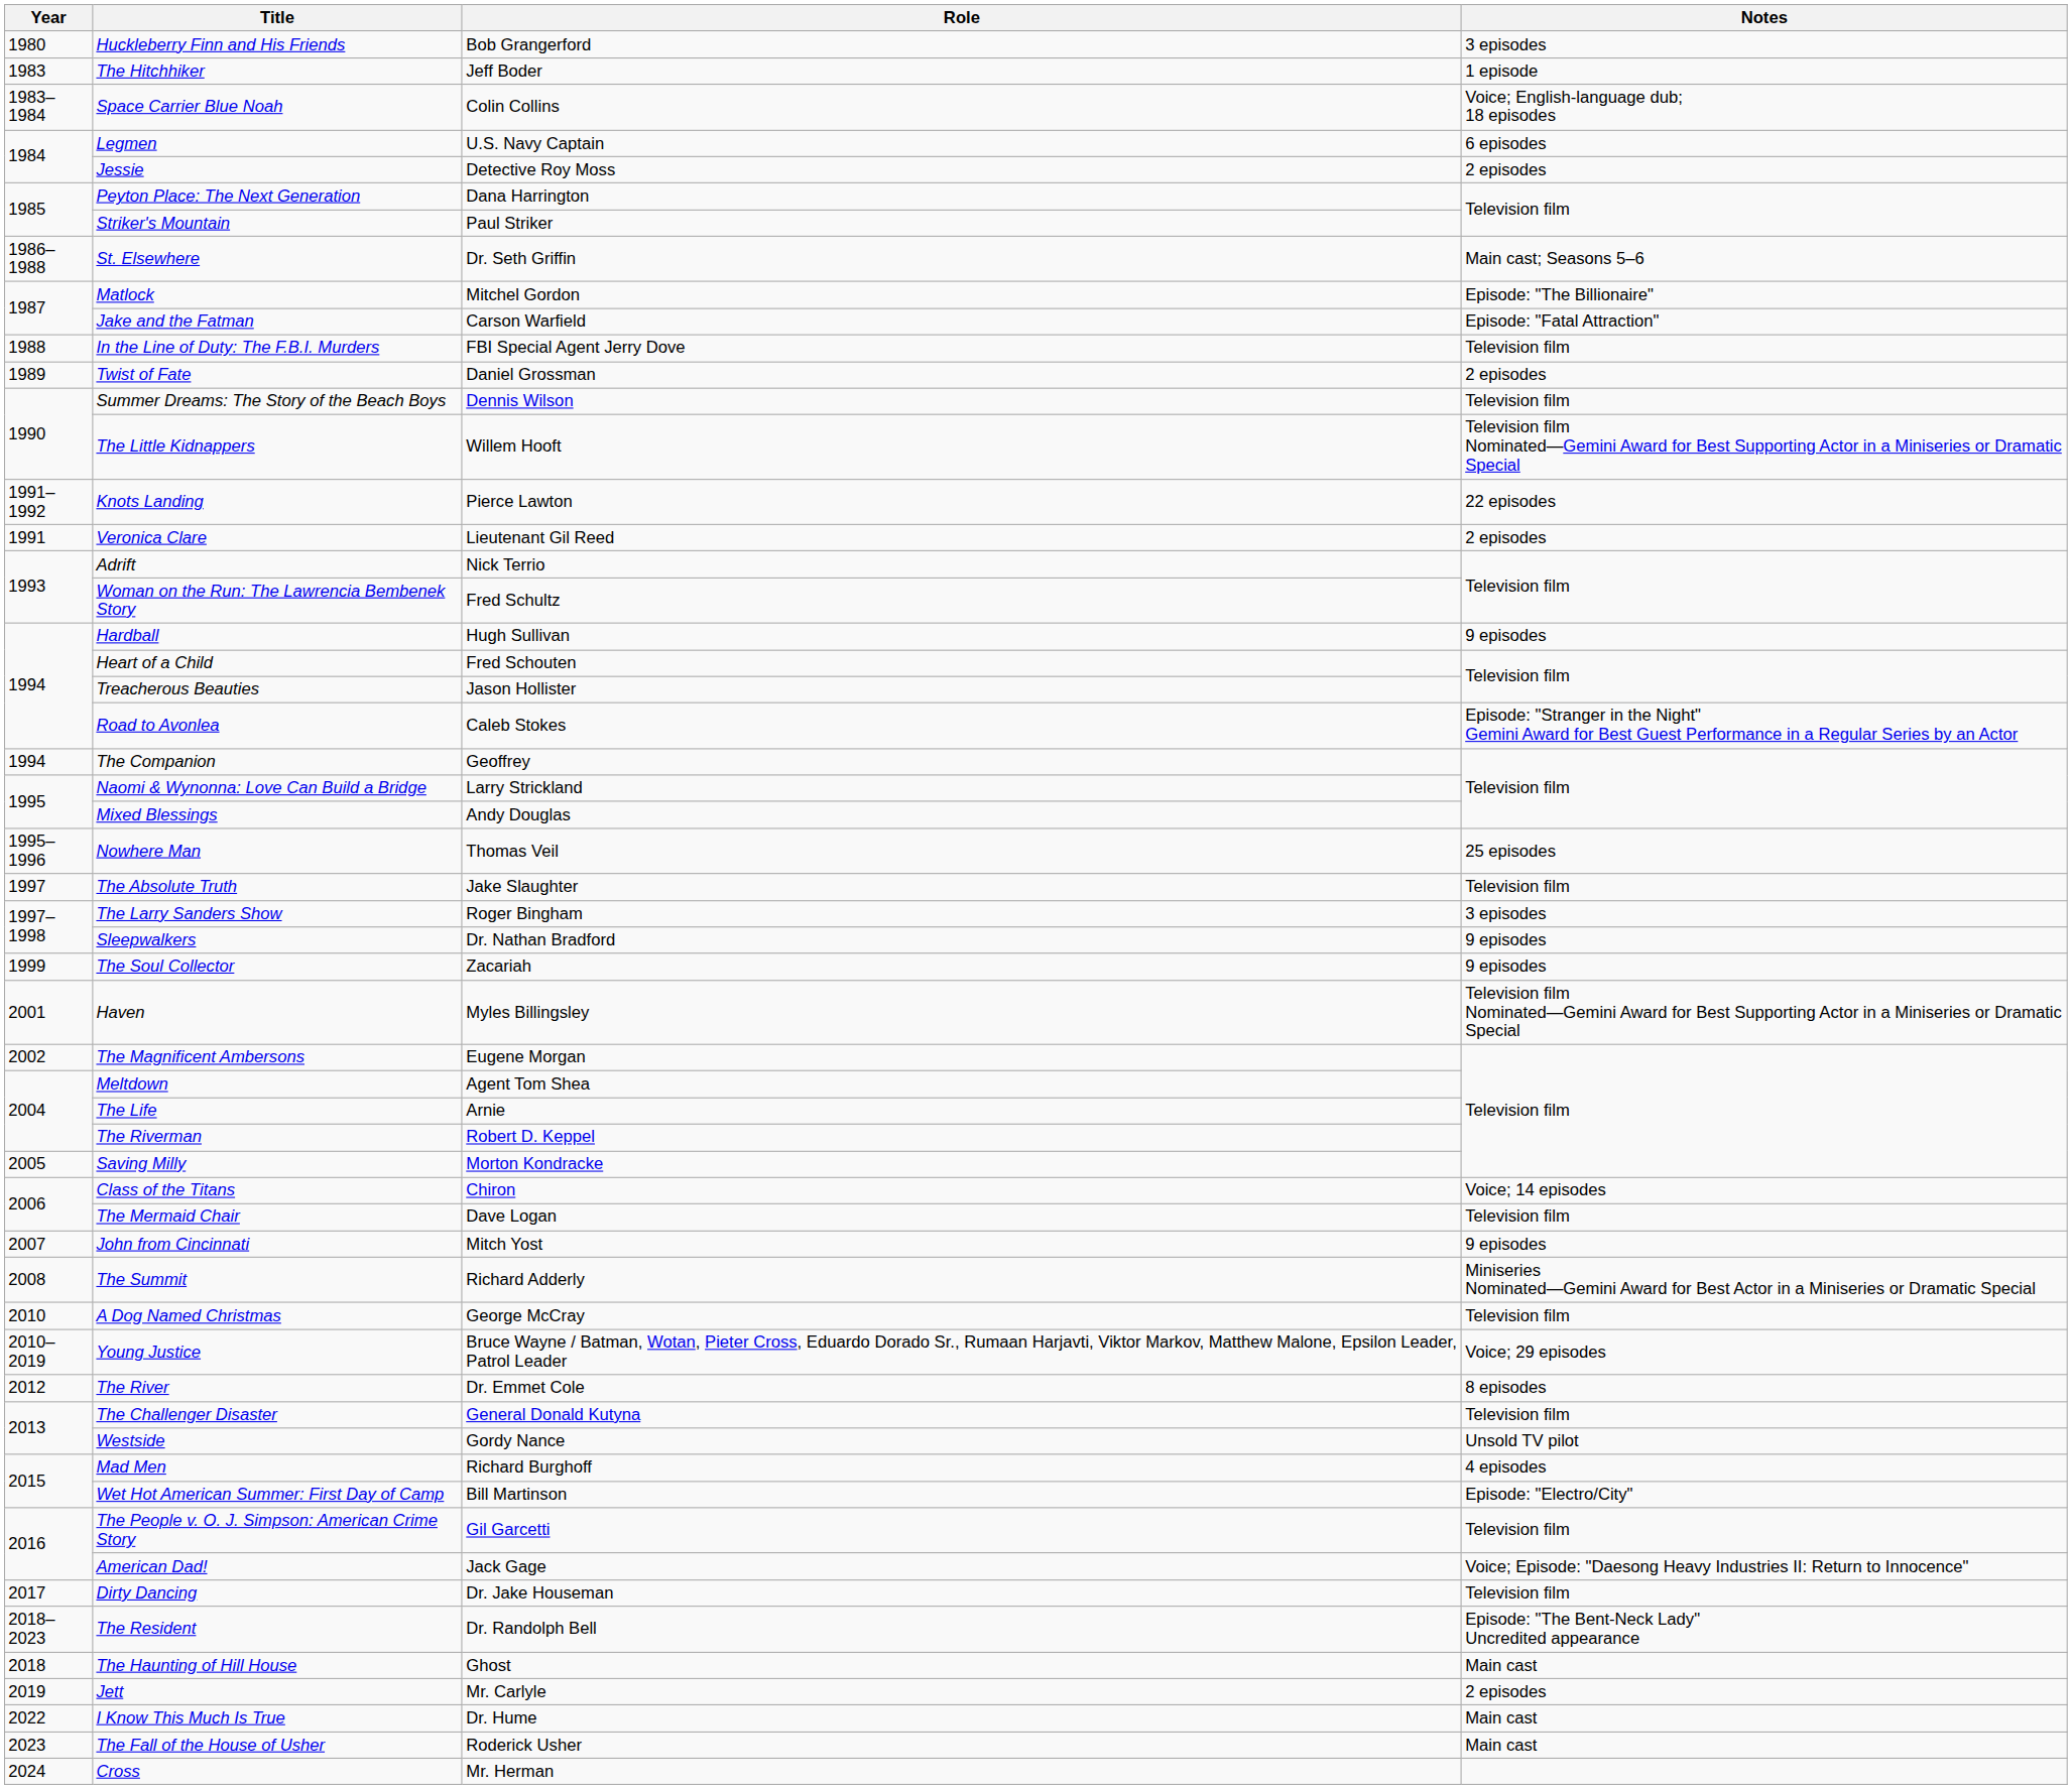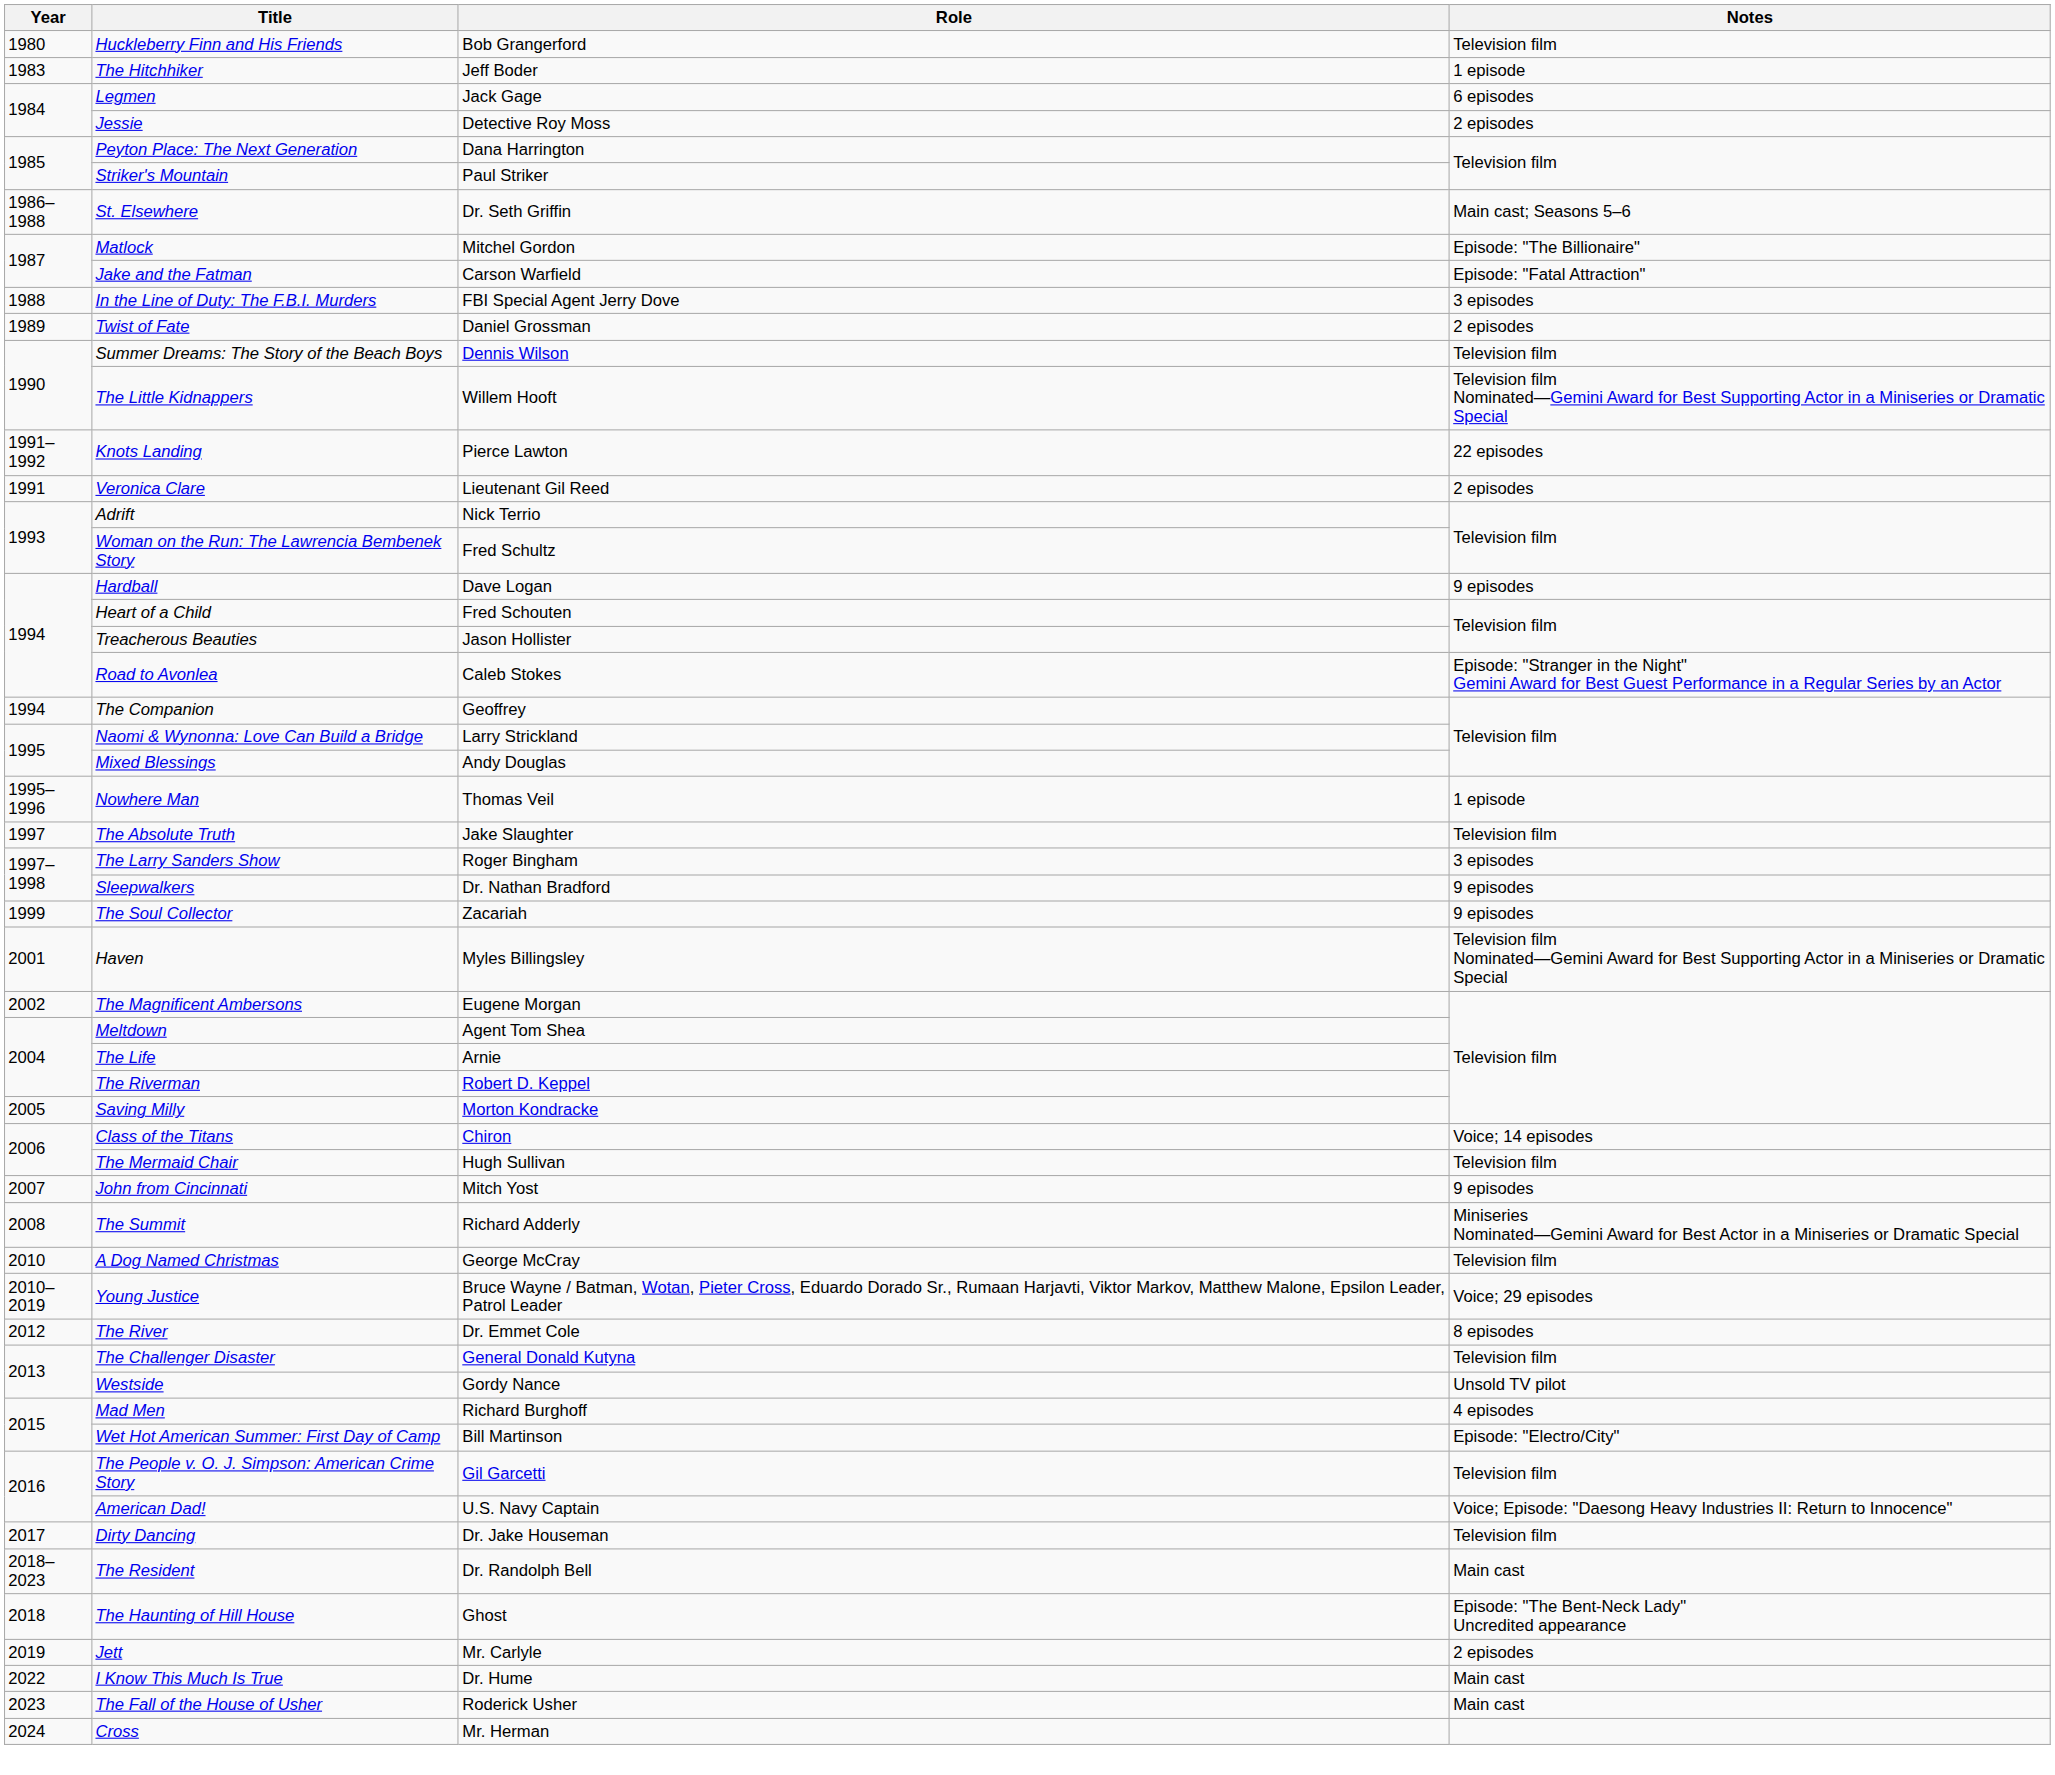Huckleberry Finn and His Friends | Notes: 3 episodes -> Television film
- row: 1983–1984 | Space Carrier Blue Noah | Colin Collins | Voice; English-language dub; 18 episodes
Legmen | Role: U.S. Navy Captain -> Jack Gage
In the Line of Duty: The F.B.I. Murders | Notes: Television film -> 3 episodes
Hardball | Role: Hugh Sullivan -> Dave Logan
Nowhere Man | Notes: 25 episodes -> 1 episode
The Mermaid Chair | Role: Dave Logan -> Hugh Sullivan
American Dad! | Role: Jack Gage -> U.S. Navy Captain
The Resident | Notes: Episode: "The Bent-Neck Lady" Uncredited appearance -> Main cast
The Haunting of Hill House | Notes: Main cast -> Episode: "The Bent-Neck Lady" Uncredited appearance
